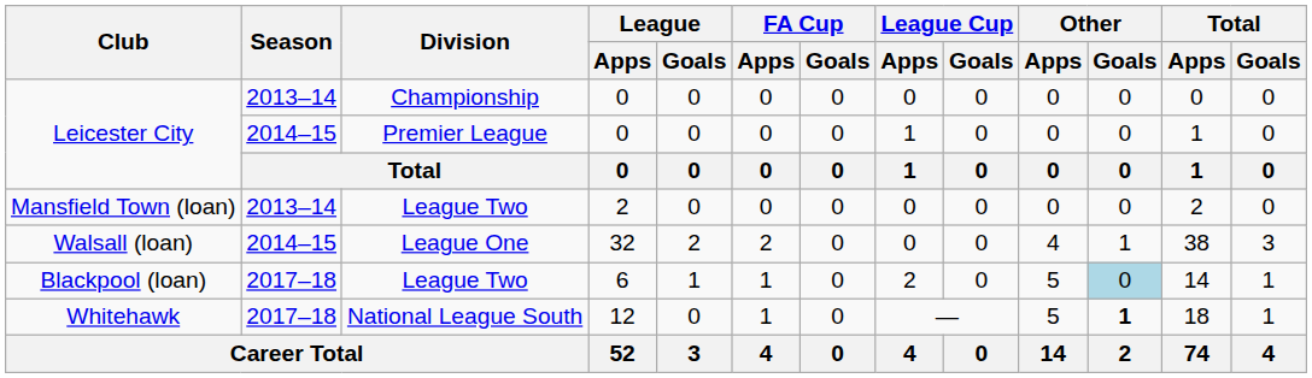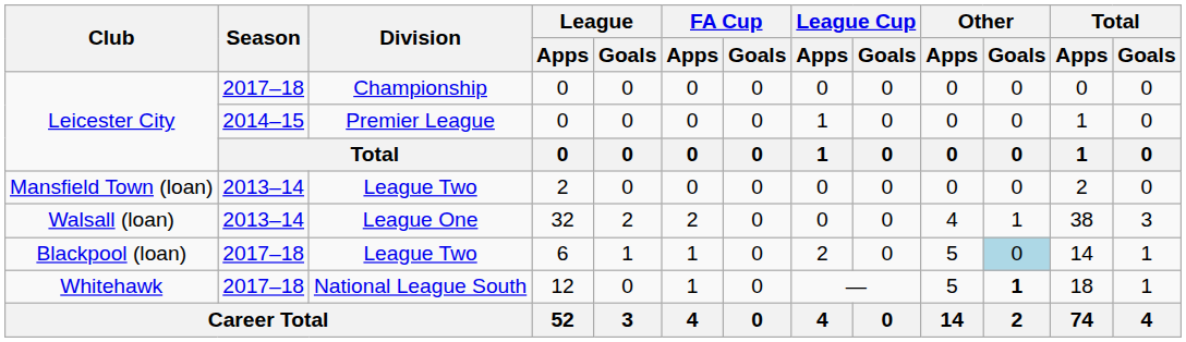Leicester City / Championship | Season: 2013–14 -> 2017–18
Walsall (loan) | Season: 2014–15 -> 2013–14
